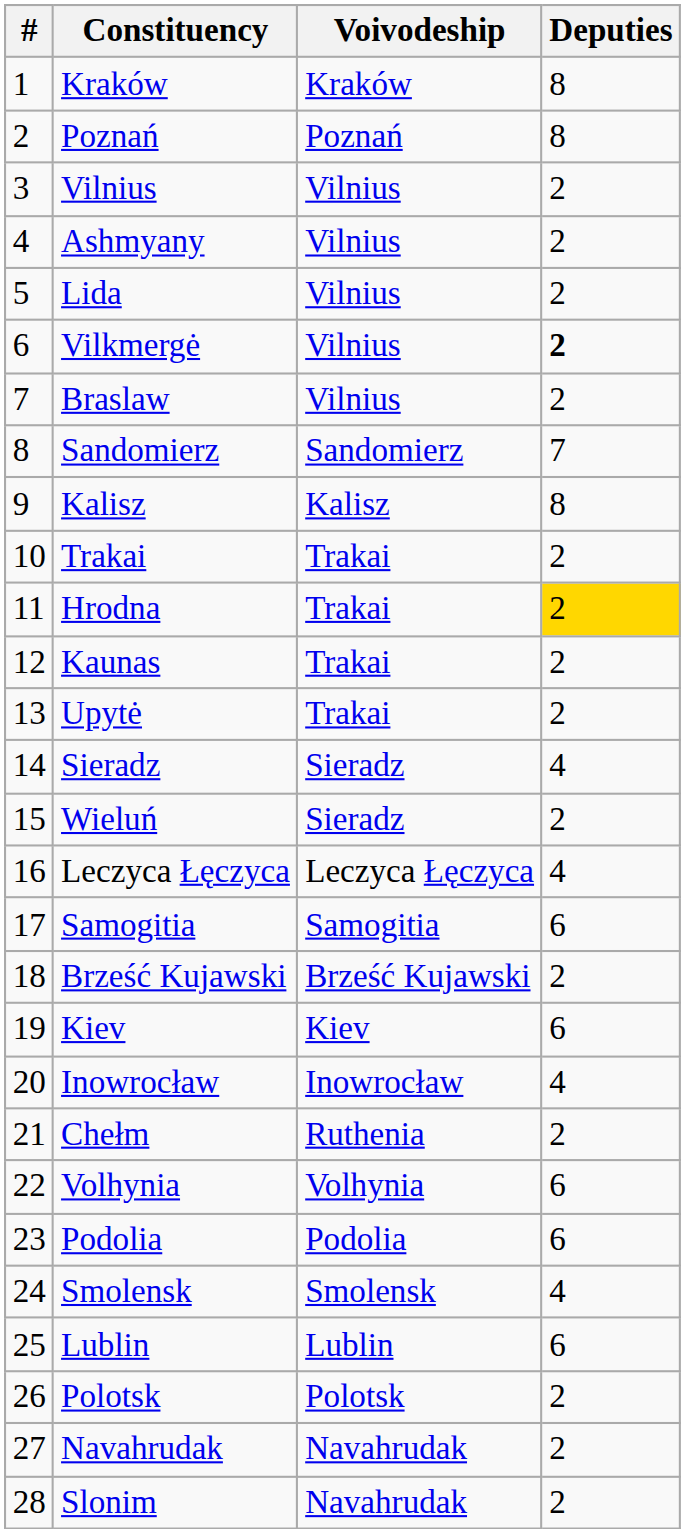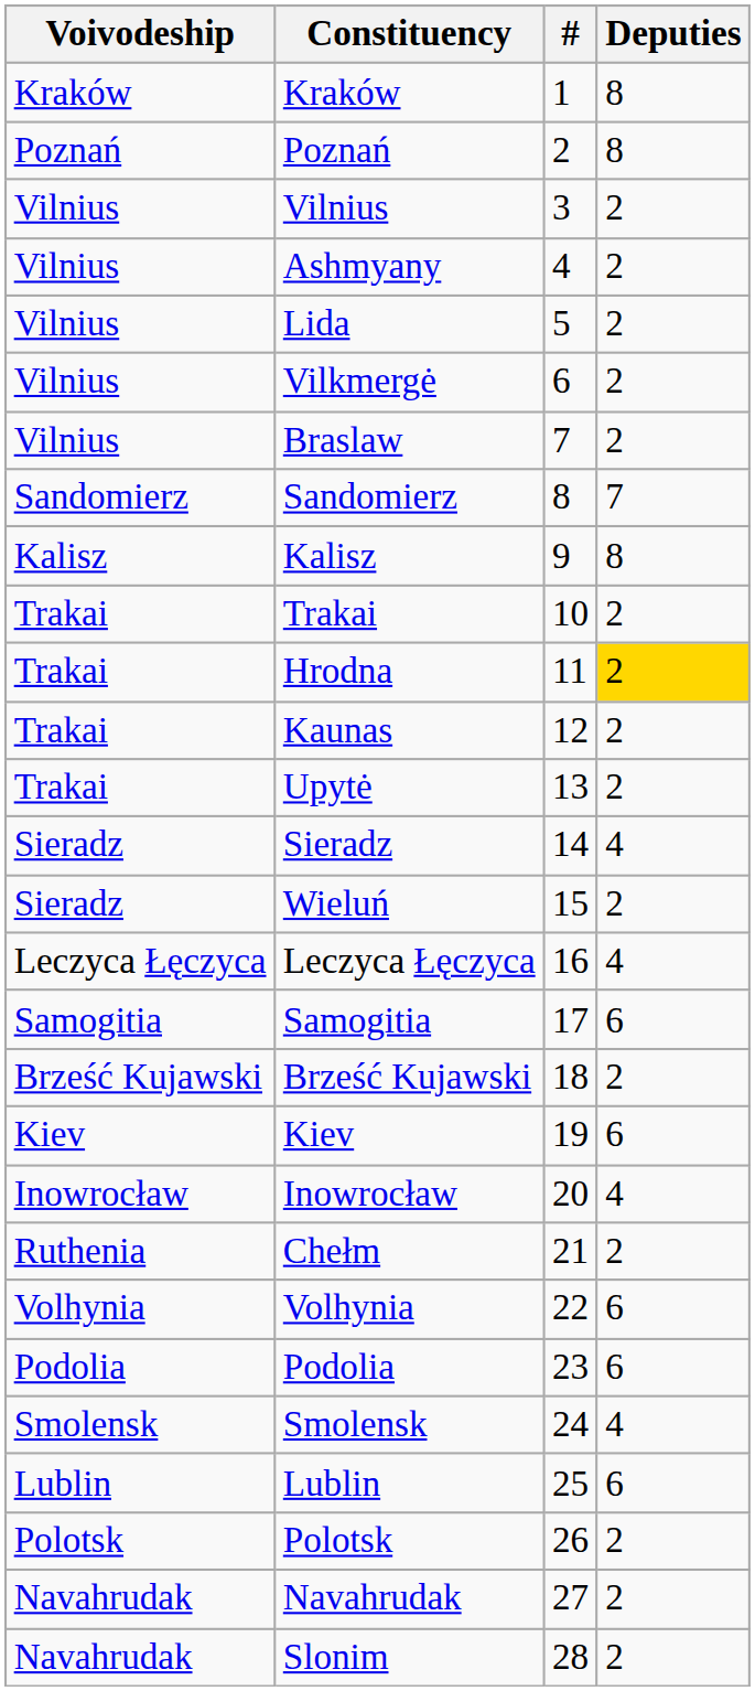columns swapped: # <-> Voivodeship
Vilkmergė | Deputies: bold -> normal
